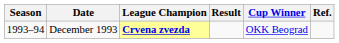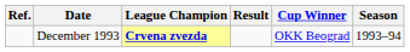columns swapped: Season <-> Ref.
